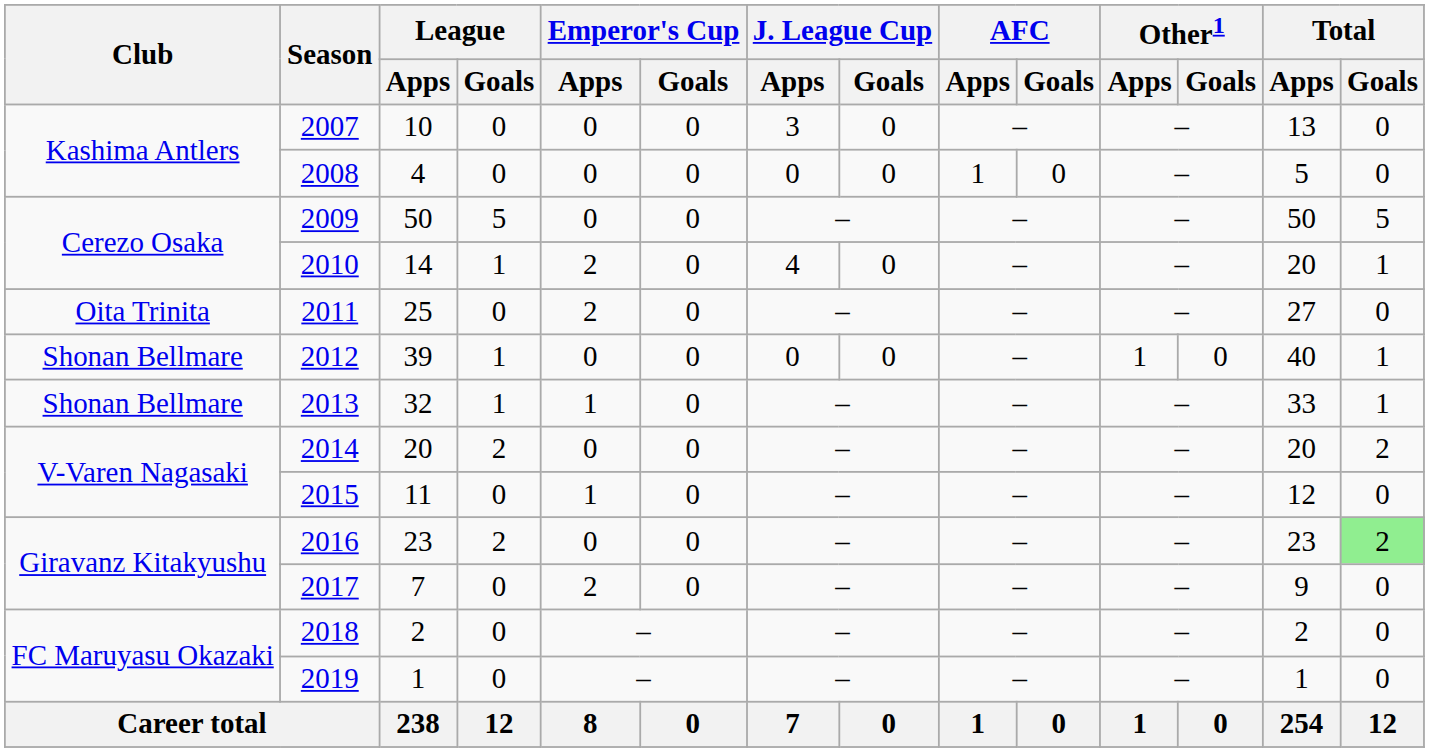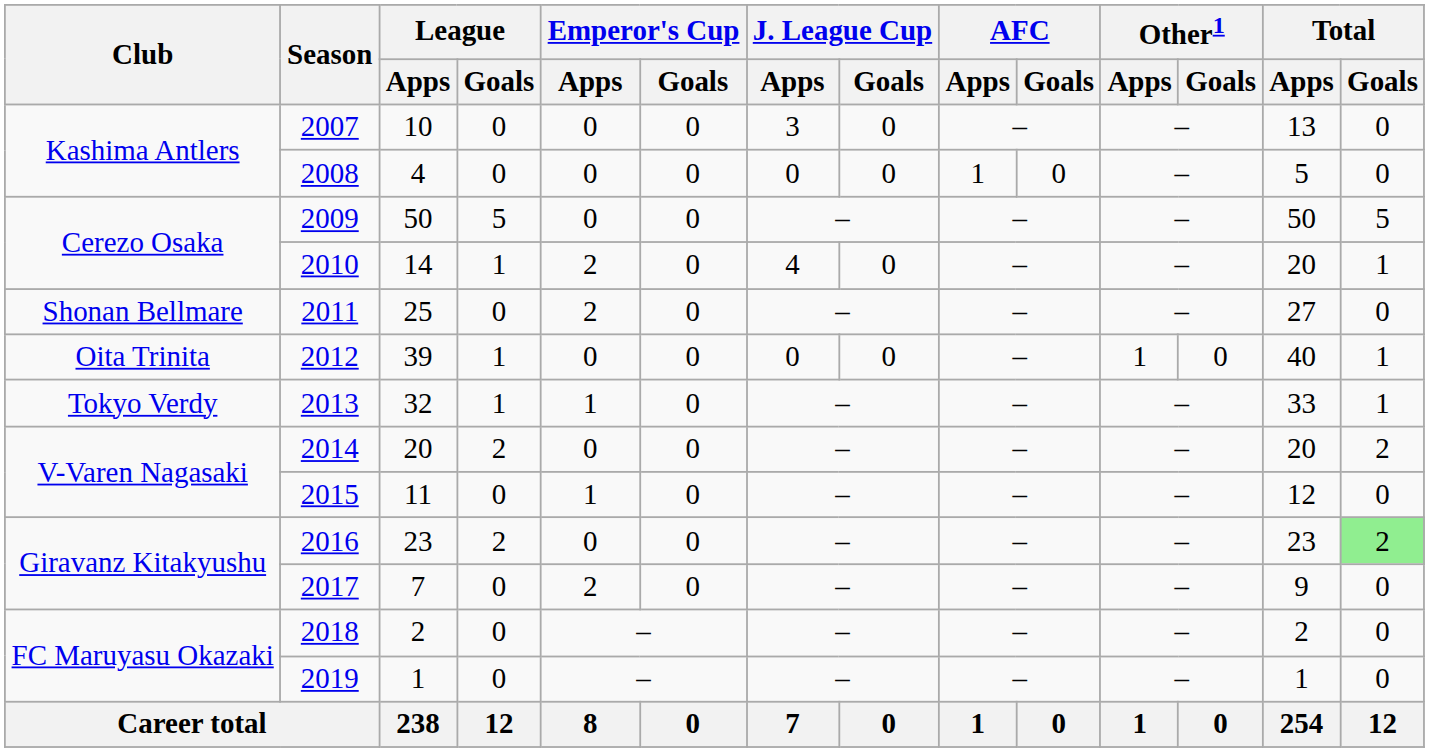2011 | Club: Oita Trinita -> Shonan Bellmare
2012 | Club: Shonan Bellmare -> Oita Trinita
2013 | Club: Shonan Bellmare -> Tokyo Verdy
